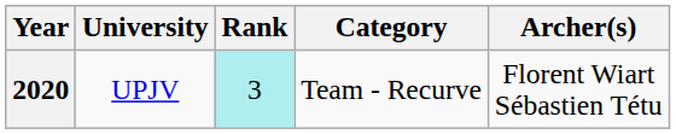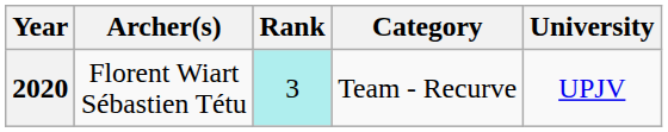columns swapped: Archer(s) <-> University
